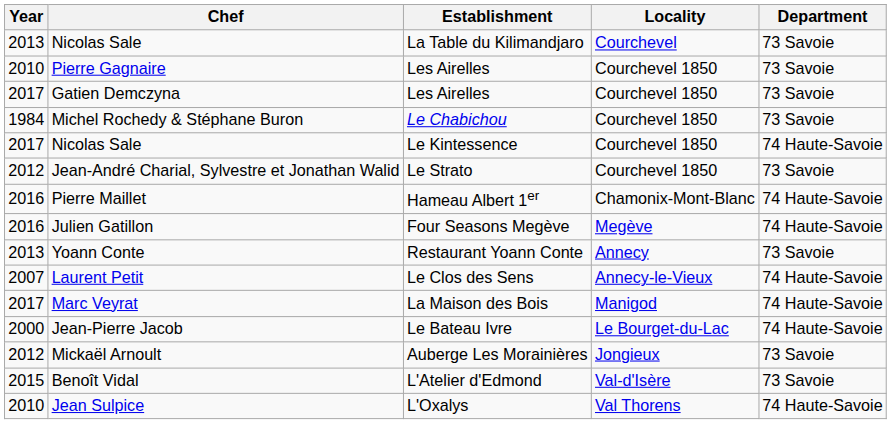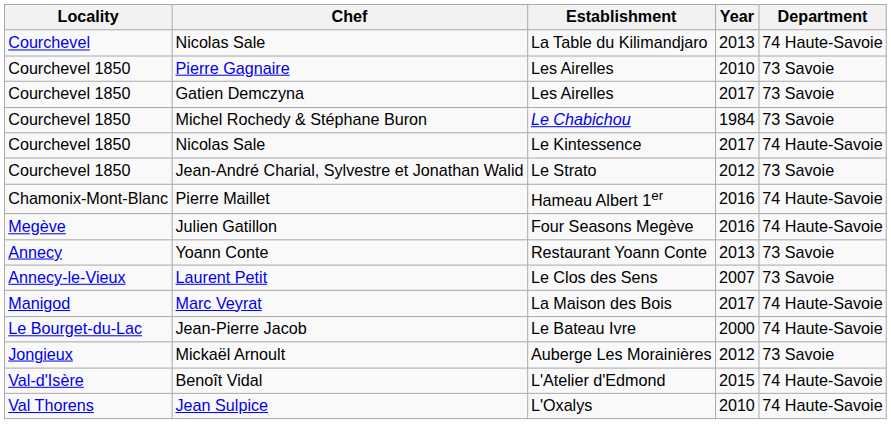columns swapped: Year <-> Locality
Nicolas Sale / La Table du Kilimandjaro | Department: 73 Savoie -> 74 Haute-Savoie
Laurent Petit | Department: 74 Haute-Savoie -> 73 Savoie
Benoît Vidal | Department: 73 Savoie -> 74 Haute-Savoie
